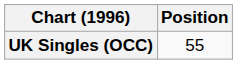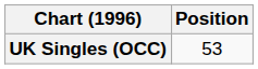UK Singles (OCC) | Position: 55 -> 53
